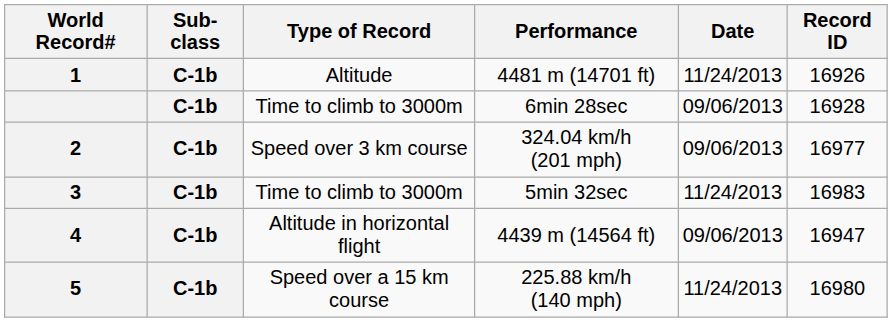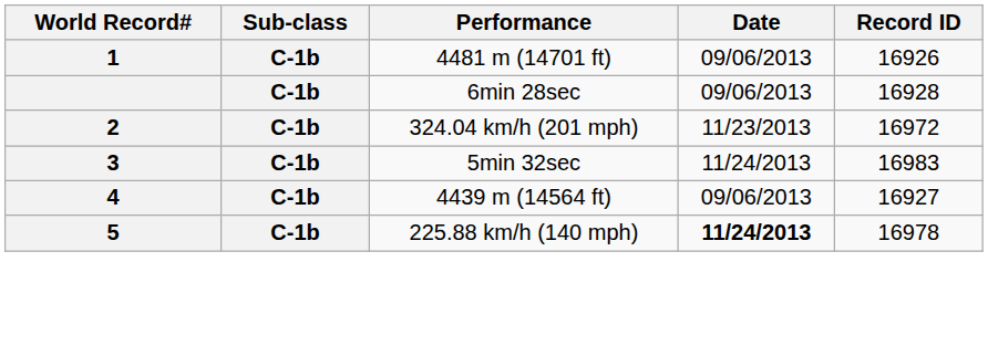- column: Type of Record | Altitude | Time to climb to 3000m | Speed over 3 km course | Time to climb to 3000m | Altitude in horizontal flight | Speed over a 15 km course
4481 m (14701 ft) | Date: 11/24/2013 -> 09/06/2013
324.04 km/h (201 mph) | Date: 09/06/2013 -> 11/23/2013
324.04 km/h (201 mph) | Record ID: 16977 -> 16972
4439 m (14564 ft) | Record ID: 16947 -> 16927
225.88 km/h (140 mph) | Date: normal -> bold
225.88 km/h (140 mph) | Record ID: 16980 -> 16978
